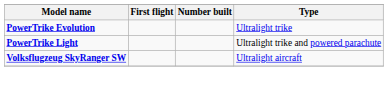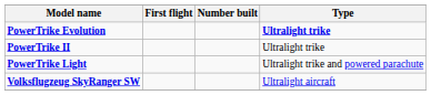PowerTrike Evolution | Type: normal -> bold
+ row: PowerTrike II | Ultralight trike
